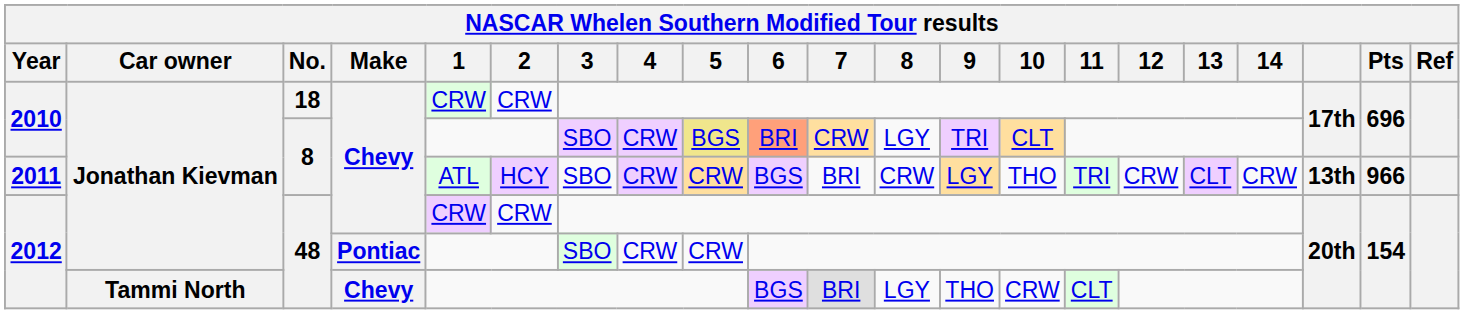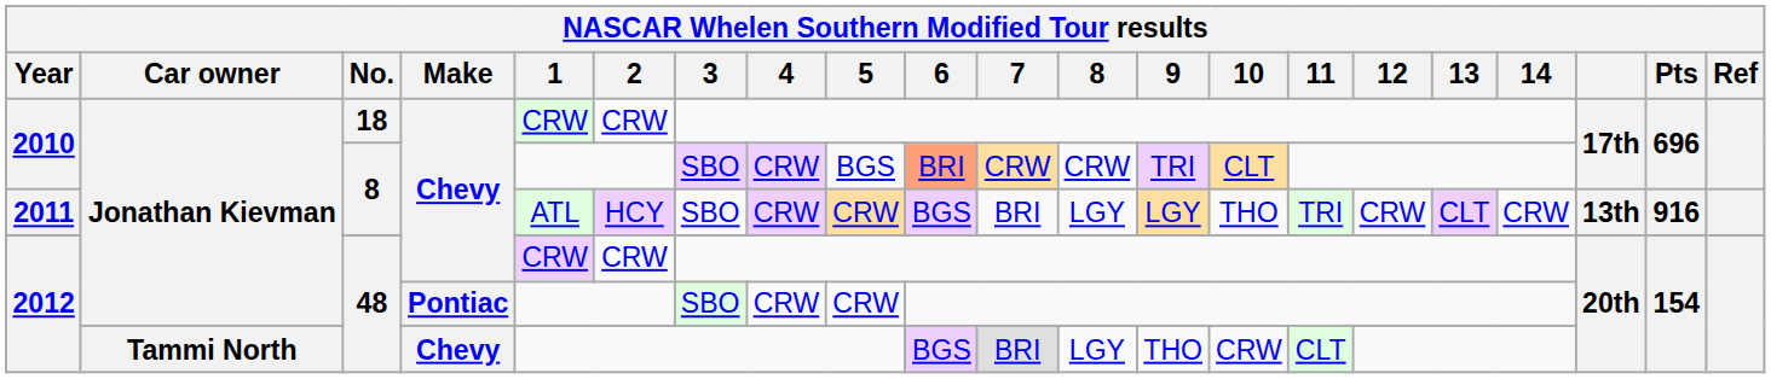2010 / 8 | 5: khaki background -> no background
2010 / 8 | 8: LGY -> CRW
2011 | 8: CRW -> LGY
2011 | Pts: 966 -> 916
